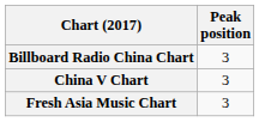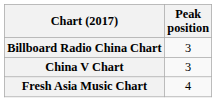Fresh Asia Music Chart | Peak position: 3 -> 4
